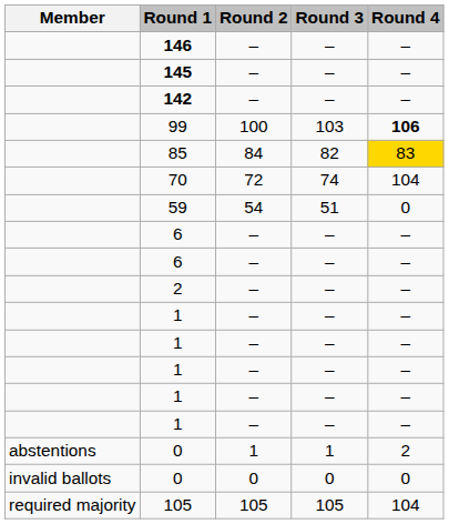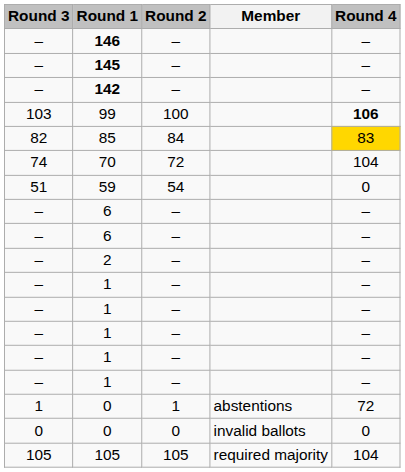columns swapped: Member <-> Round 3
0 / 1 | Round 4: 2 -> 72
